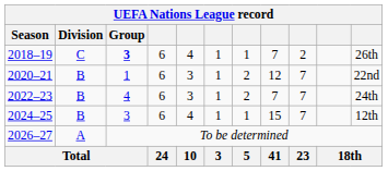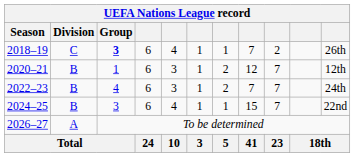2020–21 | column 11: 22nd -> 12th
2024–25 | column 11: 12th -> 22nd
